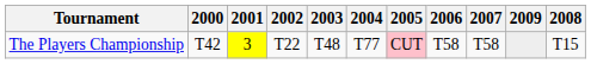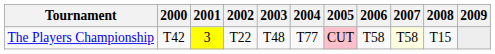columns swapped: 2008 <-> 2009
The Players Championship | 2007: no background -> lightyellow background
